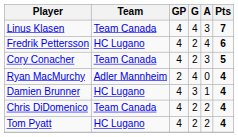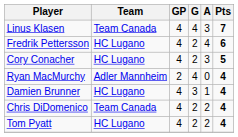Cory Conacher | Team: Team Canada -> HC Lugano
